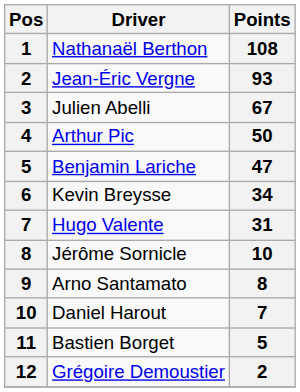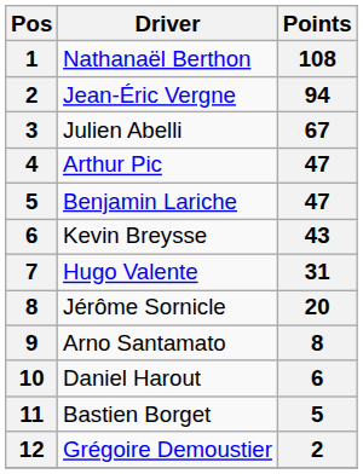Jean-Éric Vergne | Points: 93 -> 94
Arthur Pic | Points: 50 -> 47
Kevin Breysse | Points: 34 -> 43
Jérôme Sornicle | Points: 10 -> 20
Daniel Harout | Points: 7 -> 6
